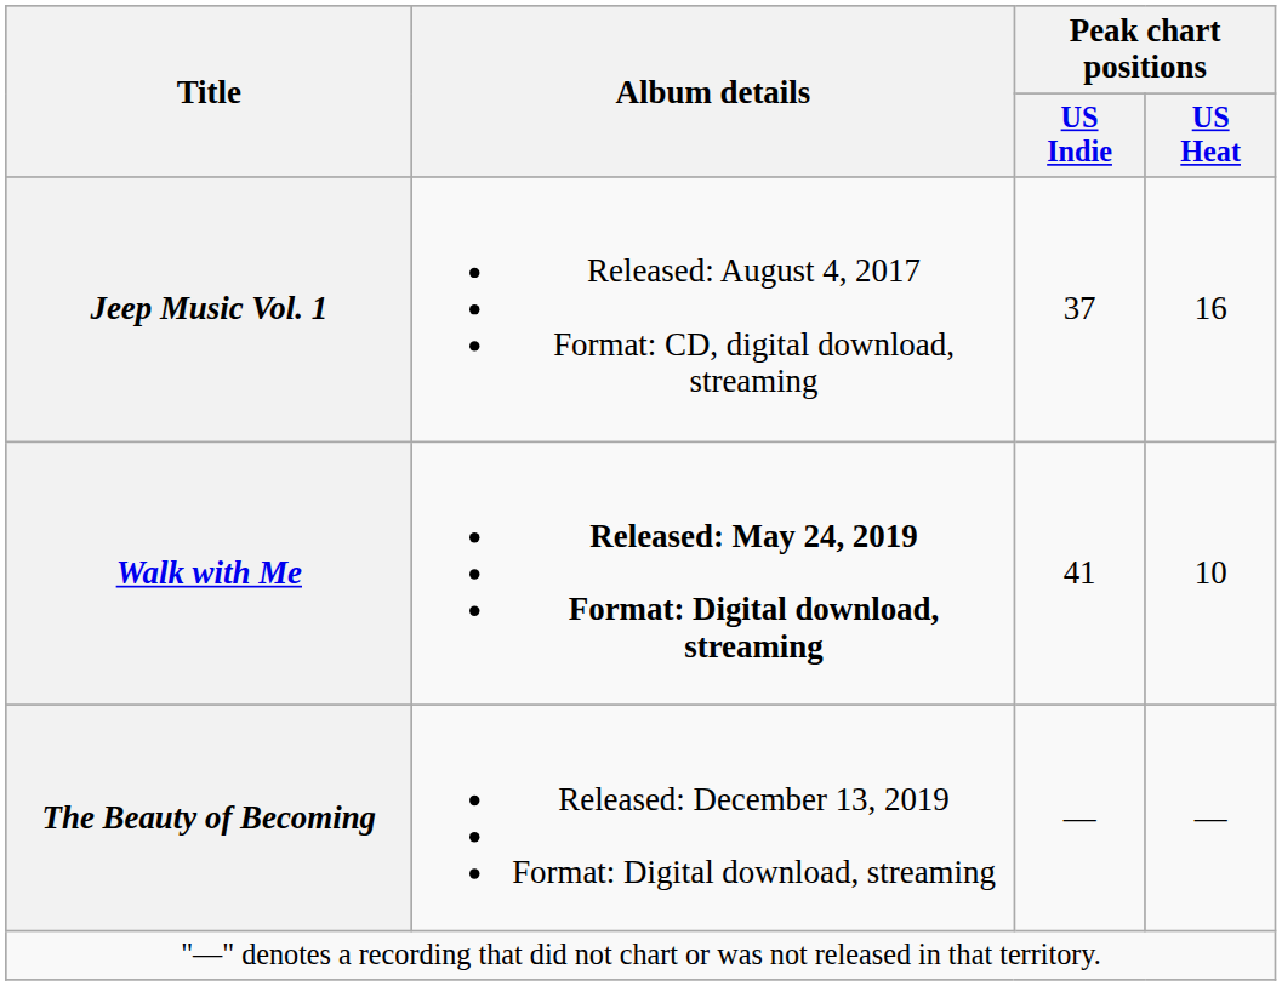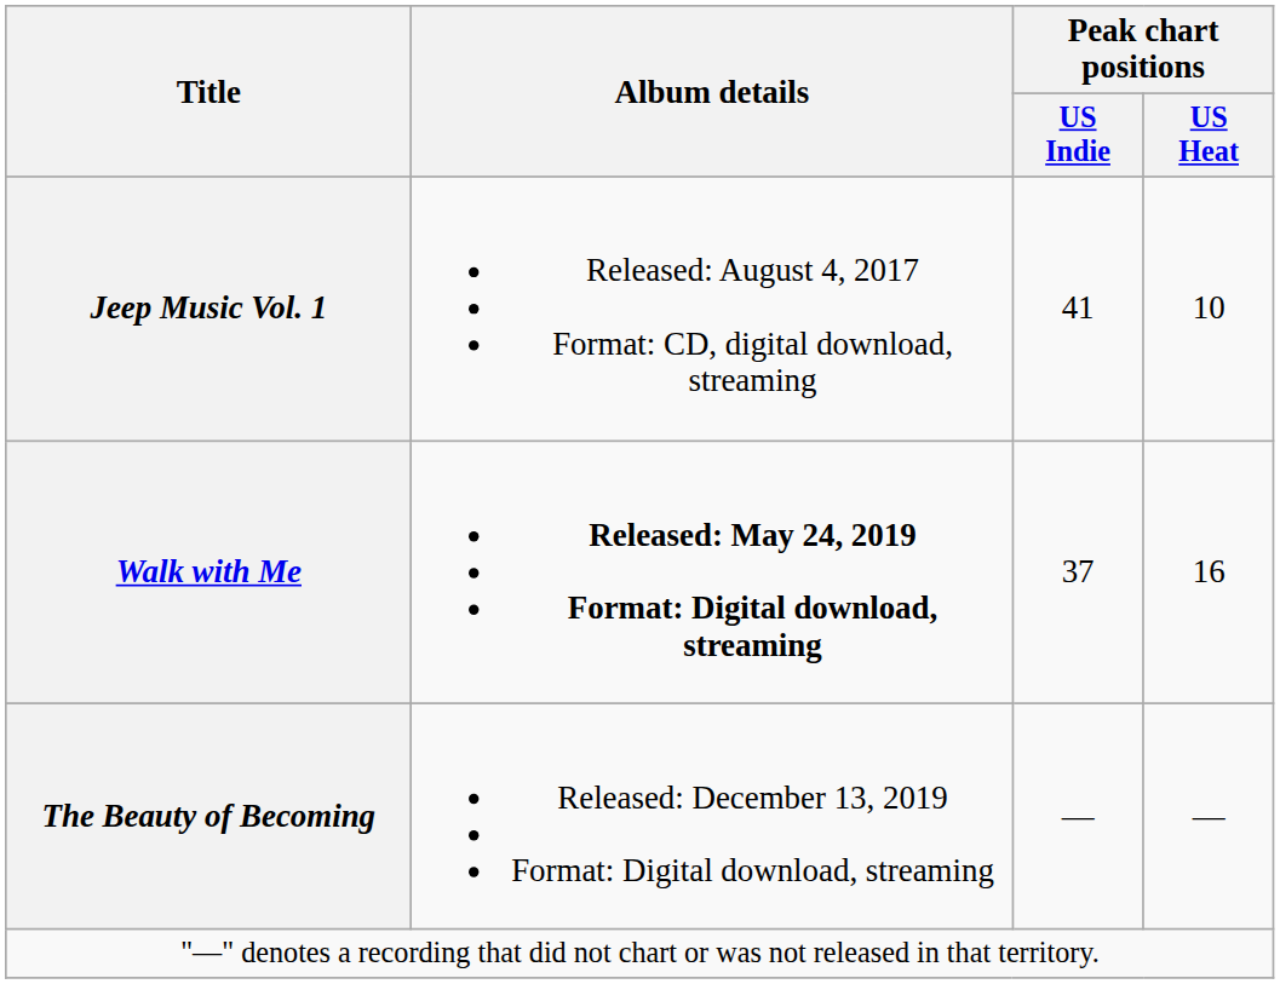Jeep Music Vol. 1 | Peak chart positions / US Indie: 37 -> 41
Jeep Music Vol. 1 | Peak chart positions / US Heat: 16 -> 10
Walk with Me | Peak chart positions / US Indie: 41 -> 37
Walk with Me | Peak chart positions / US Heat: 10 -> 16
